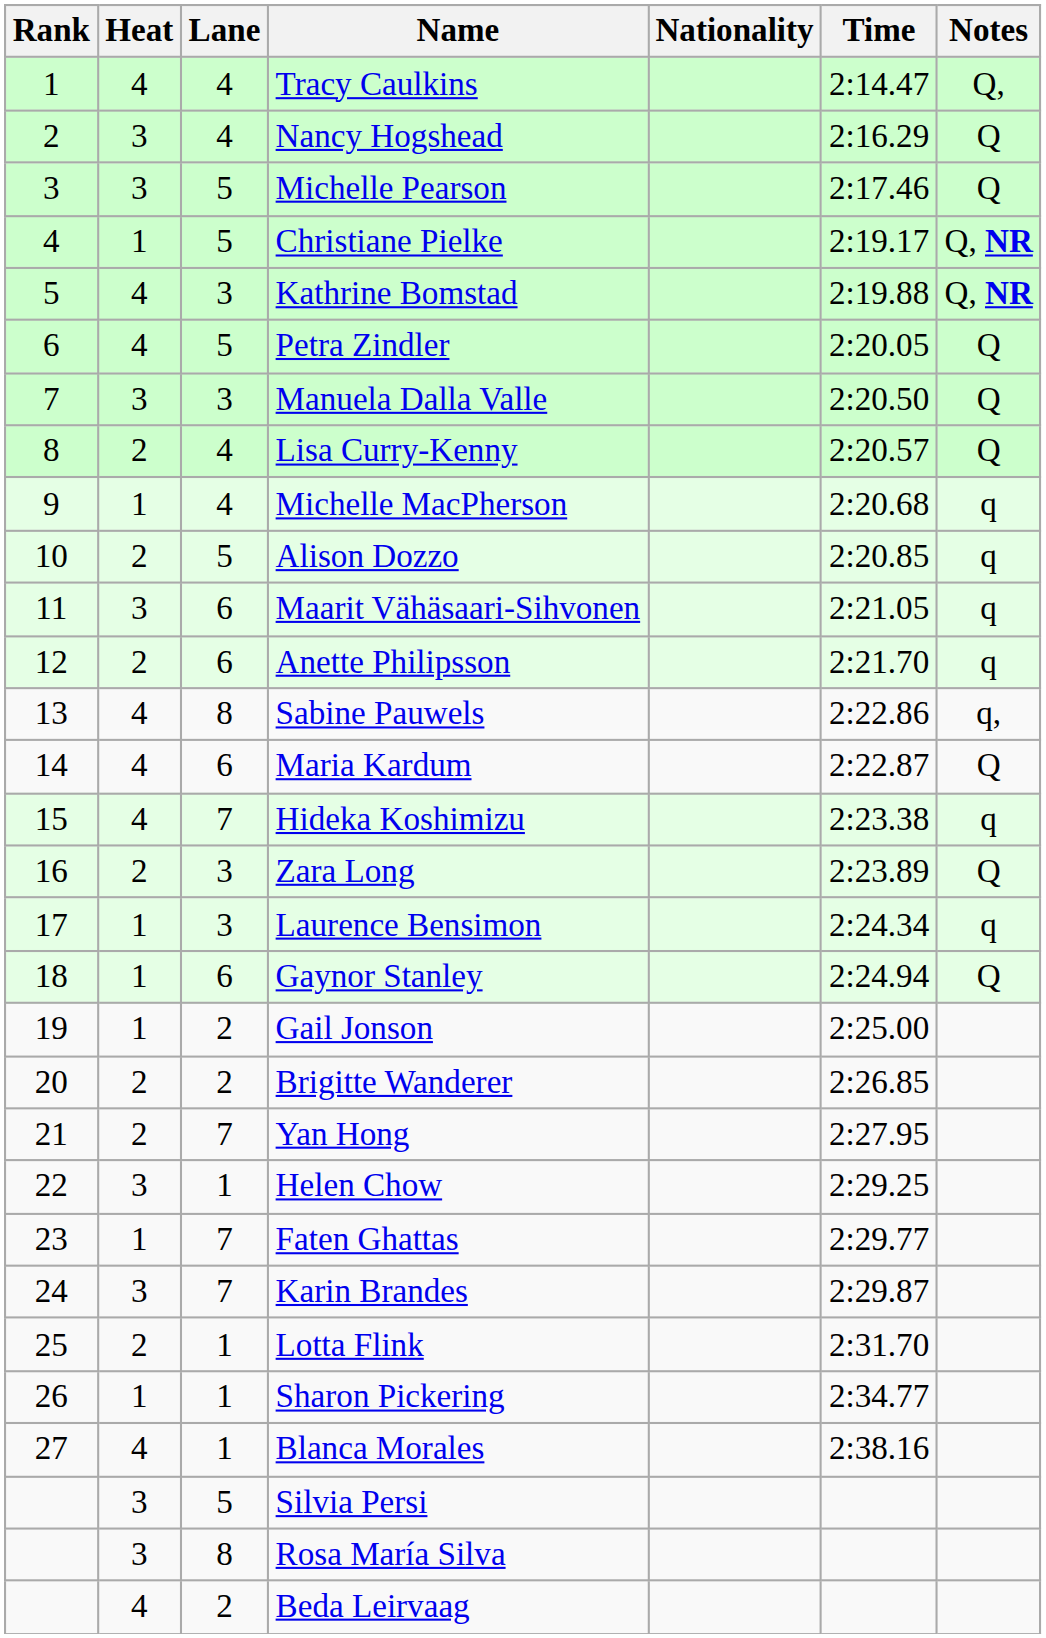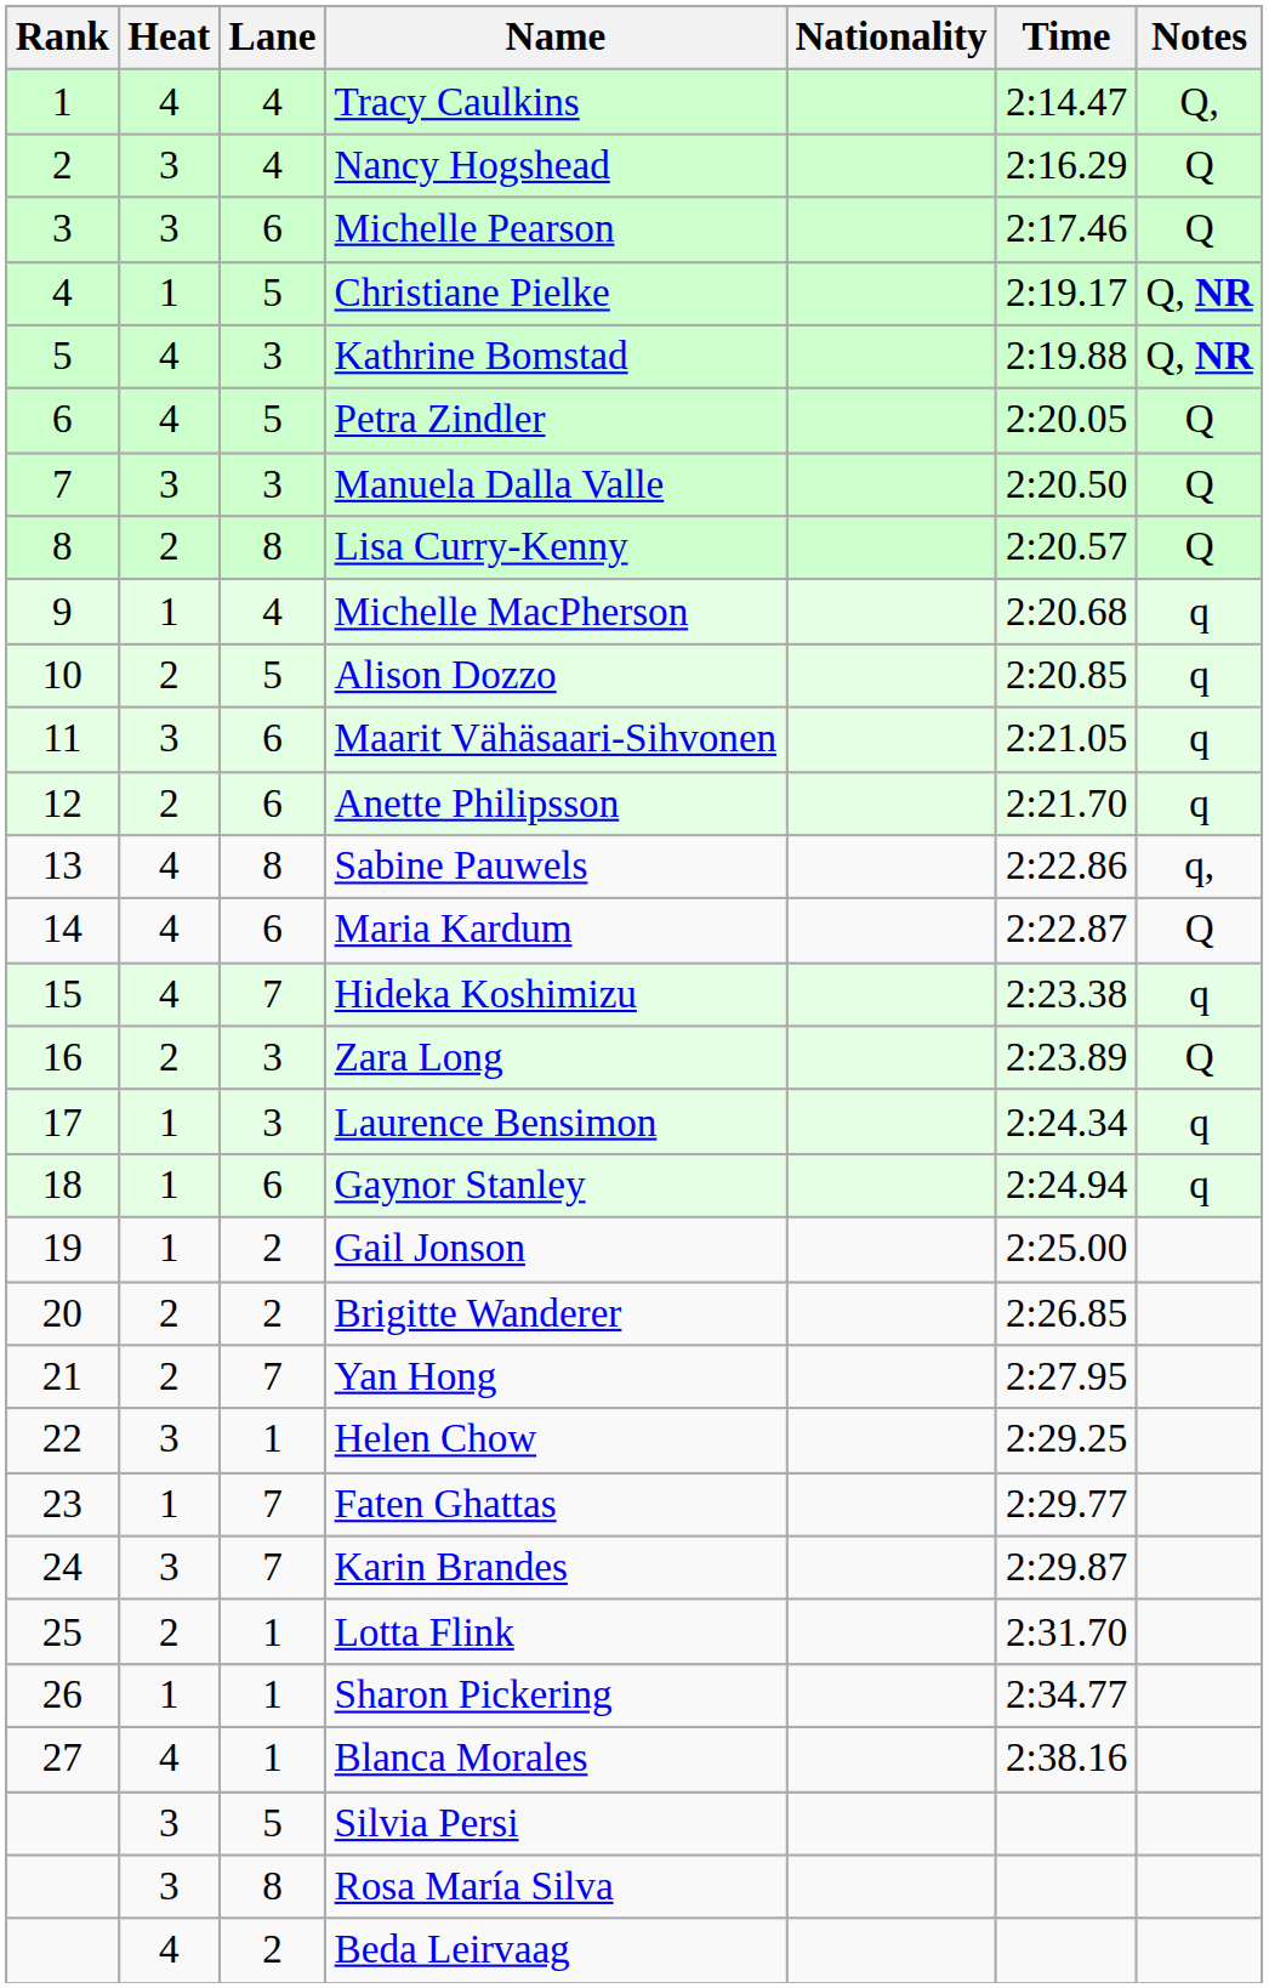Michelle Pearson | Lane: 5 -> 6
Lisa Curry-Kenny | Lane: 4 -> 8
Gaynor Stanley | Notes: Q -> q
